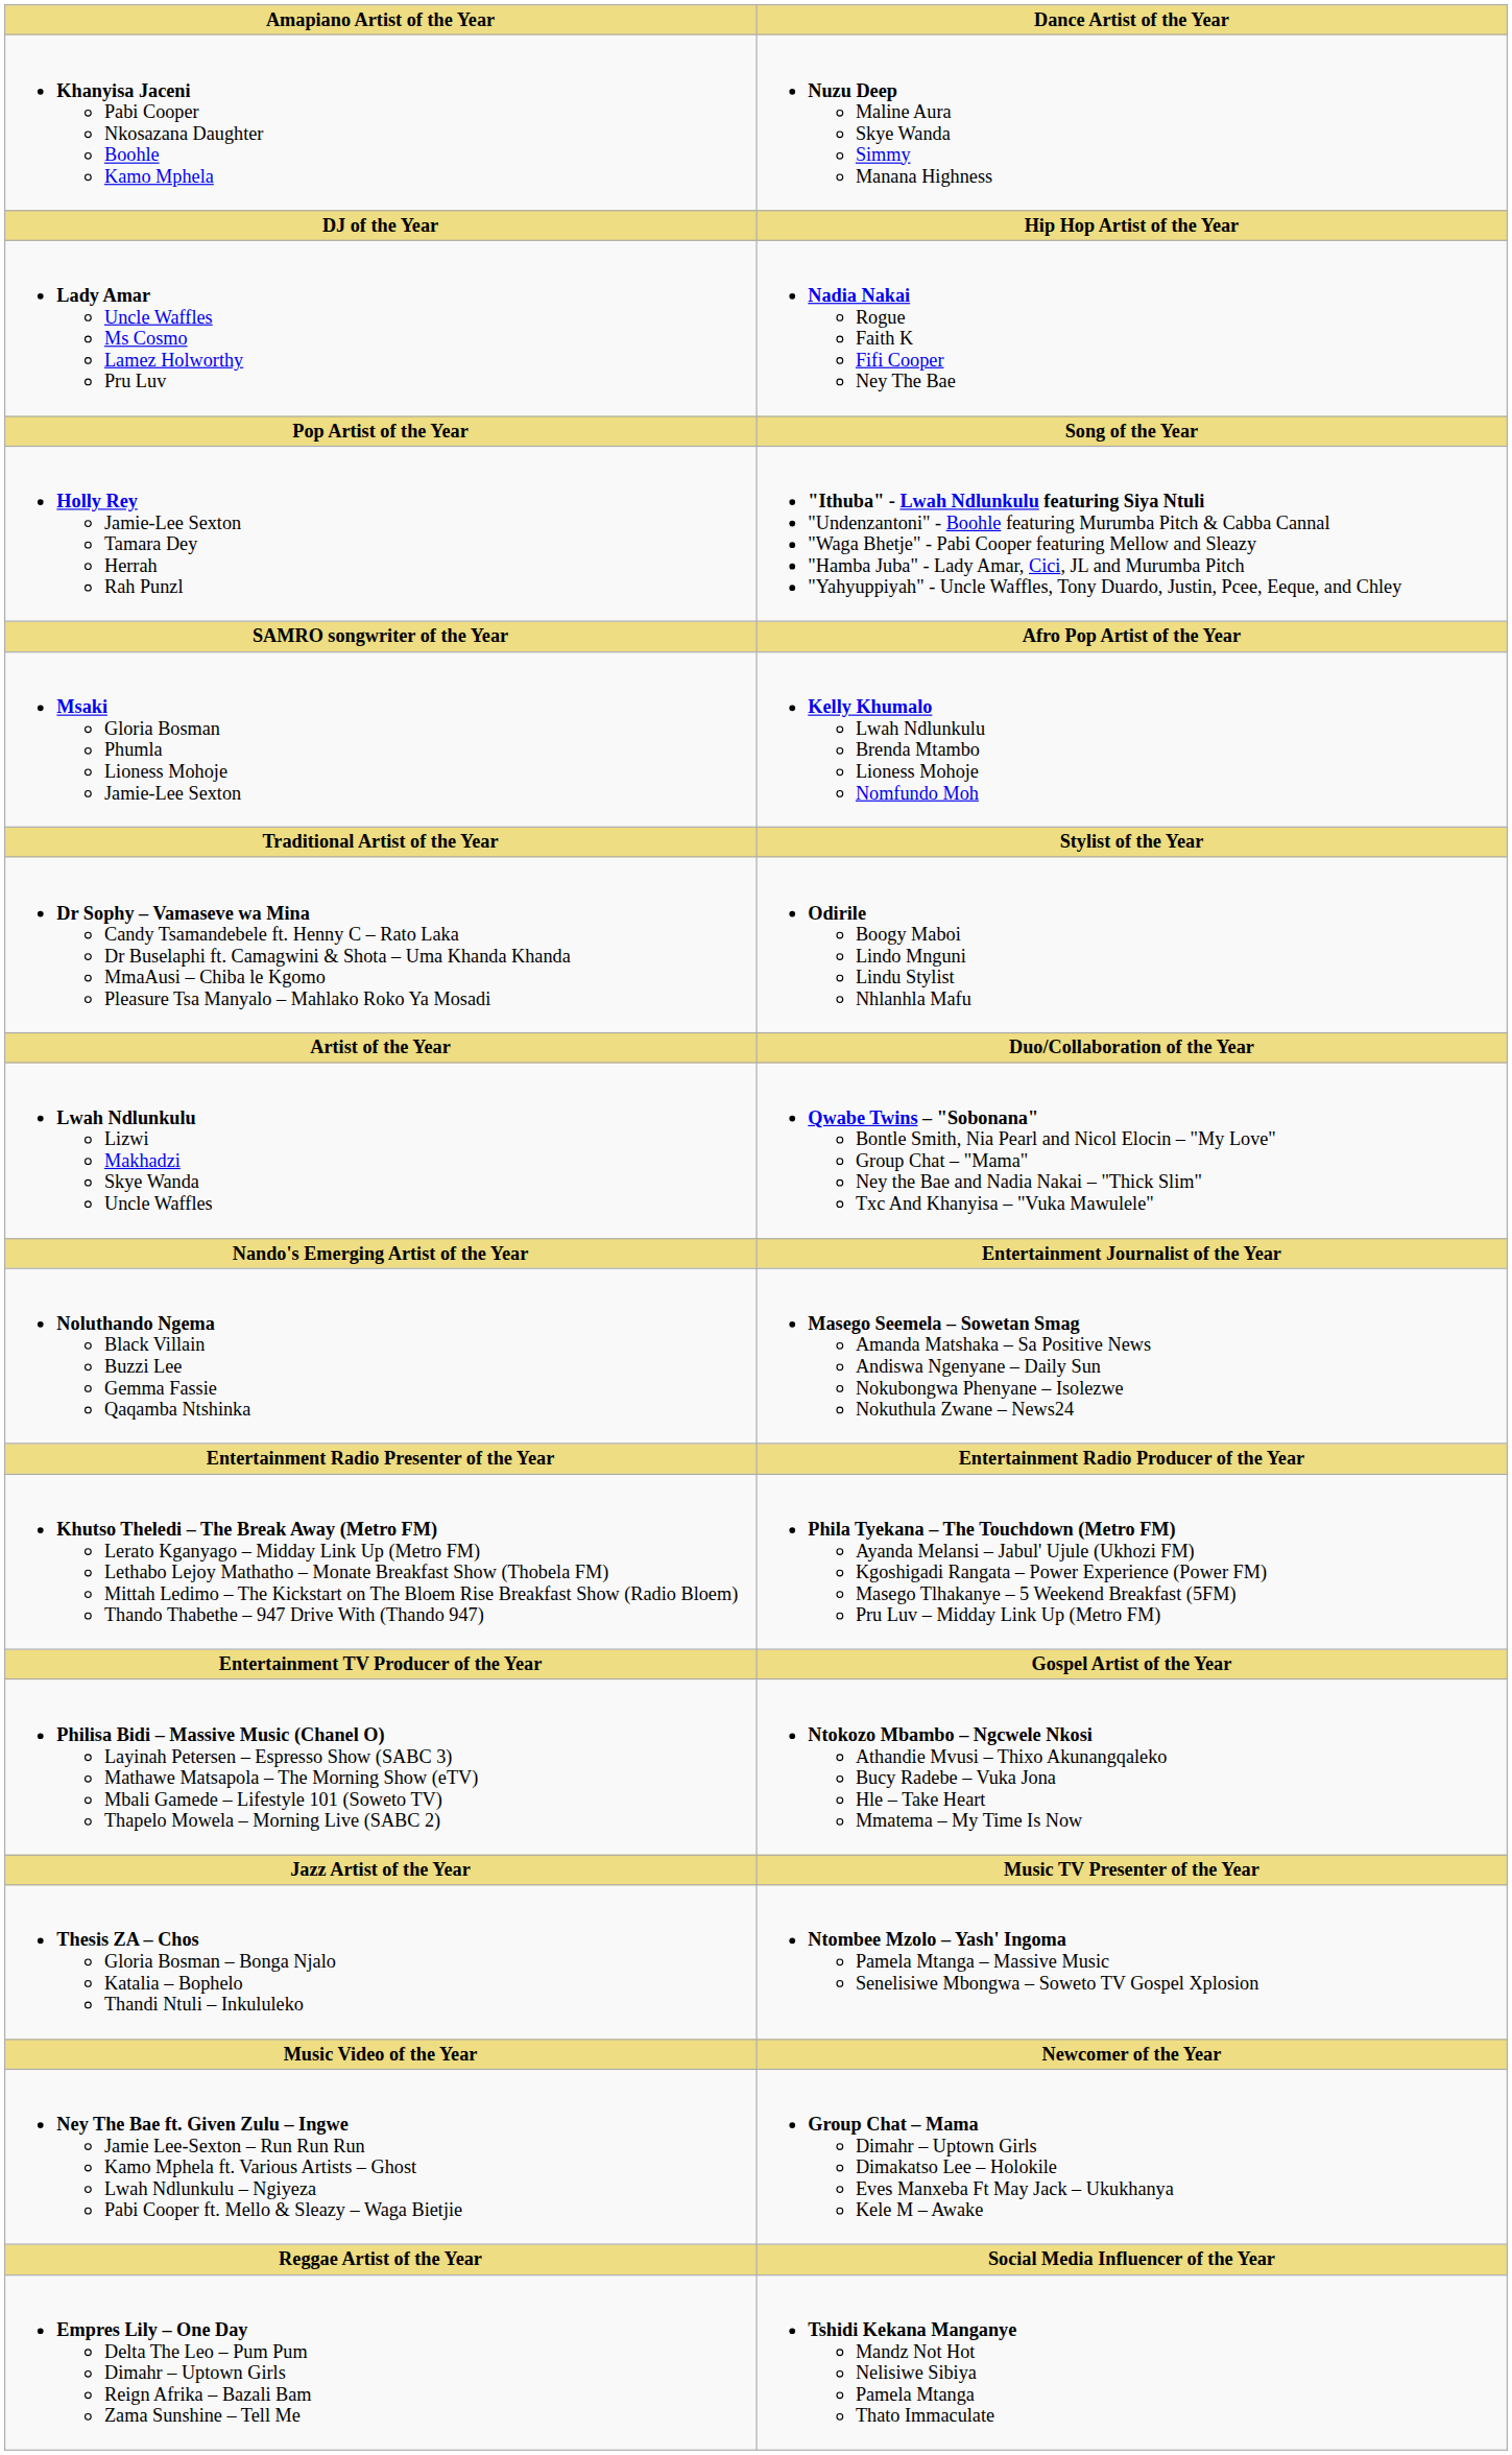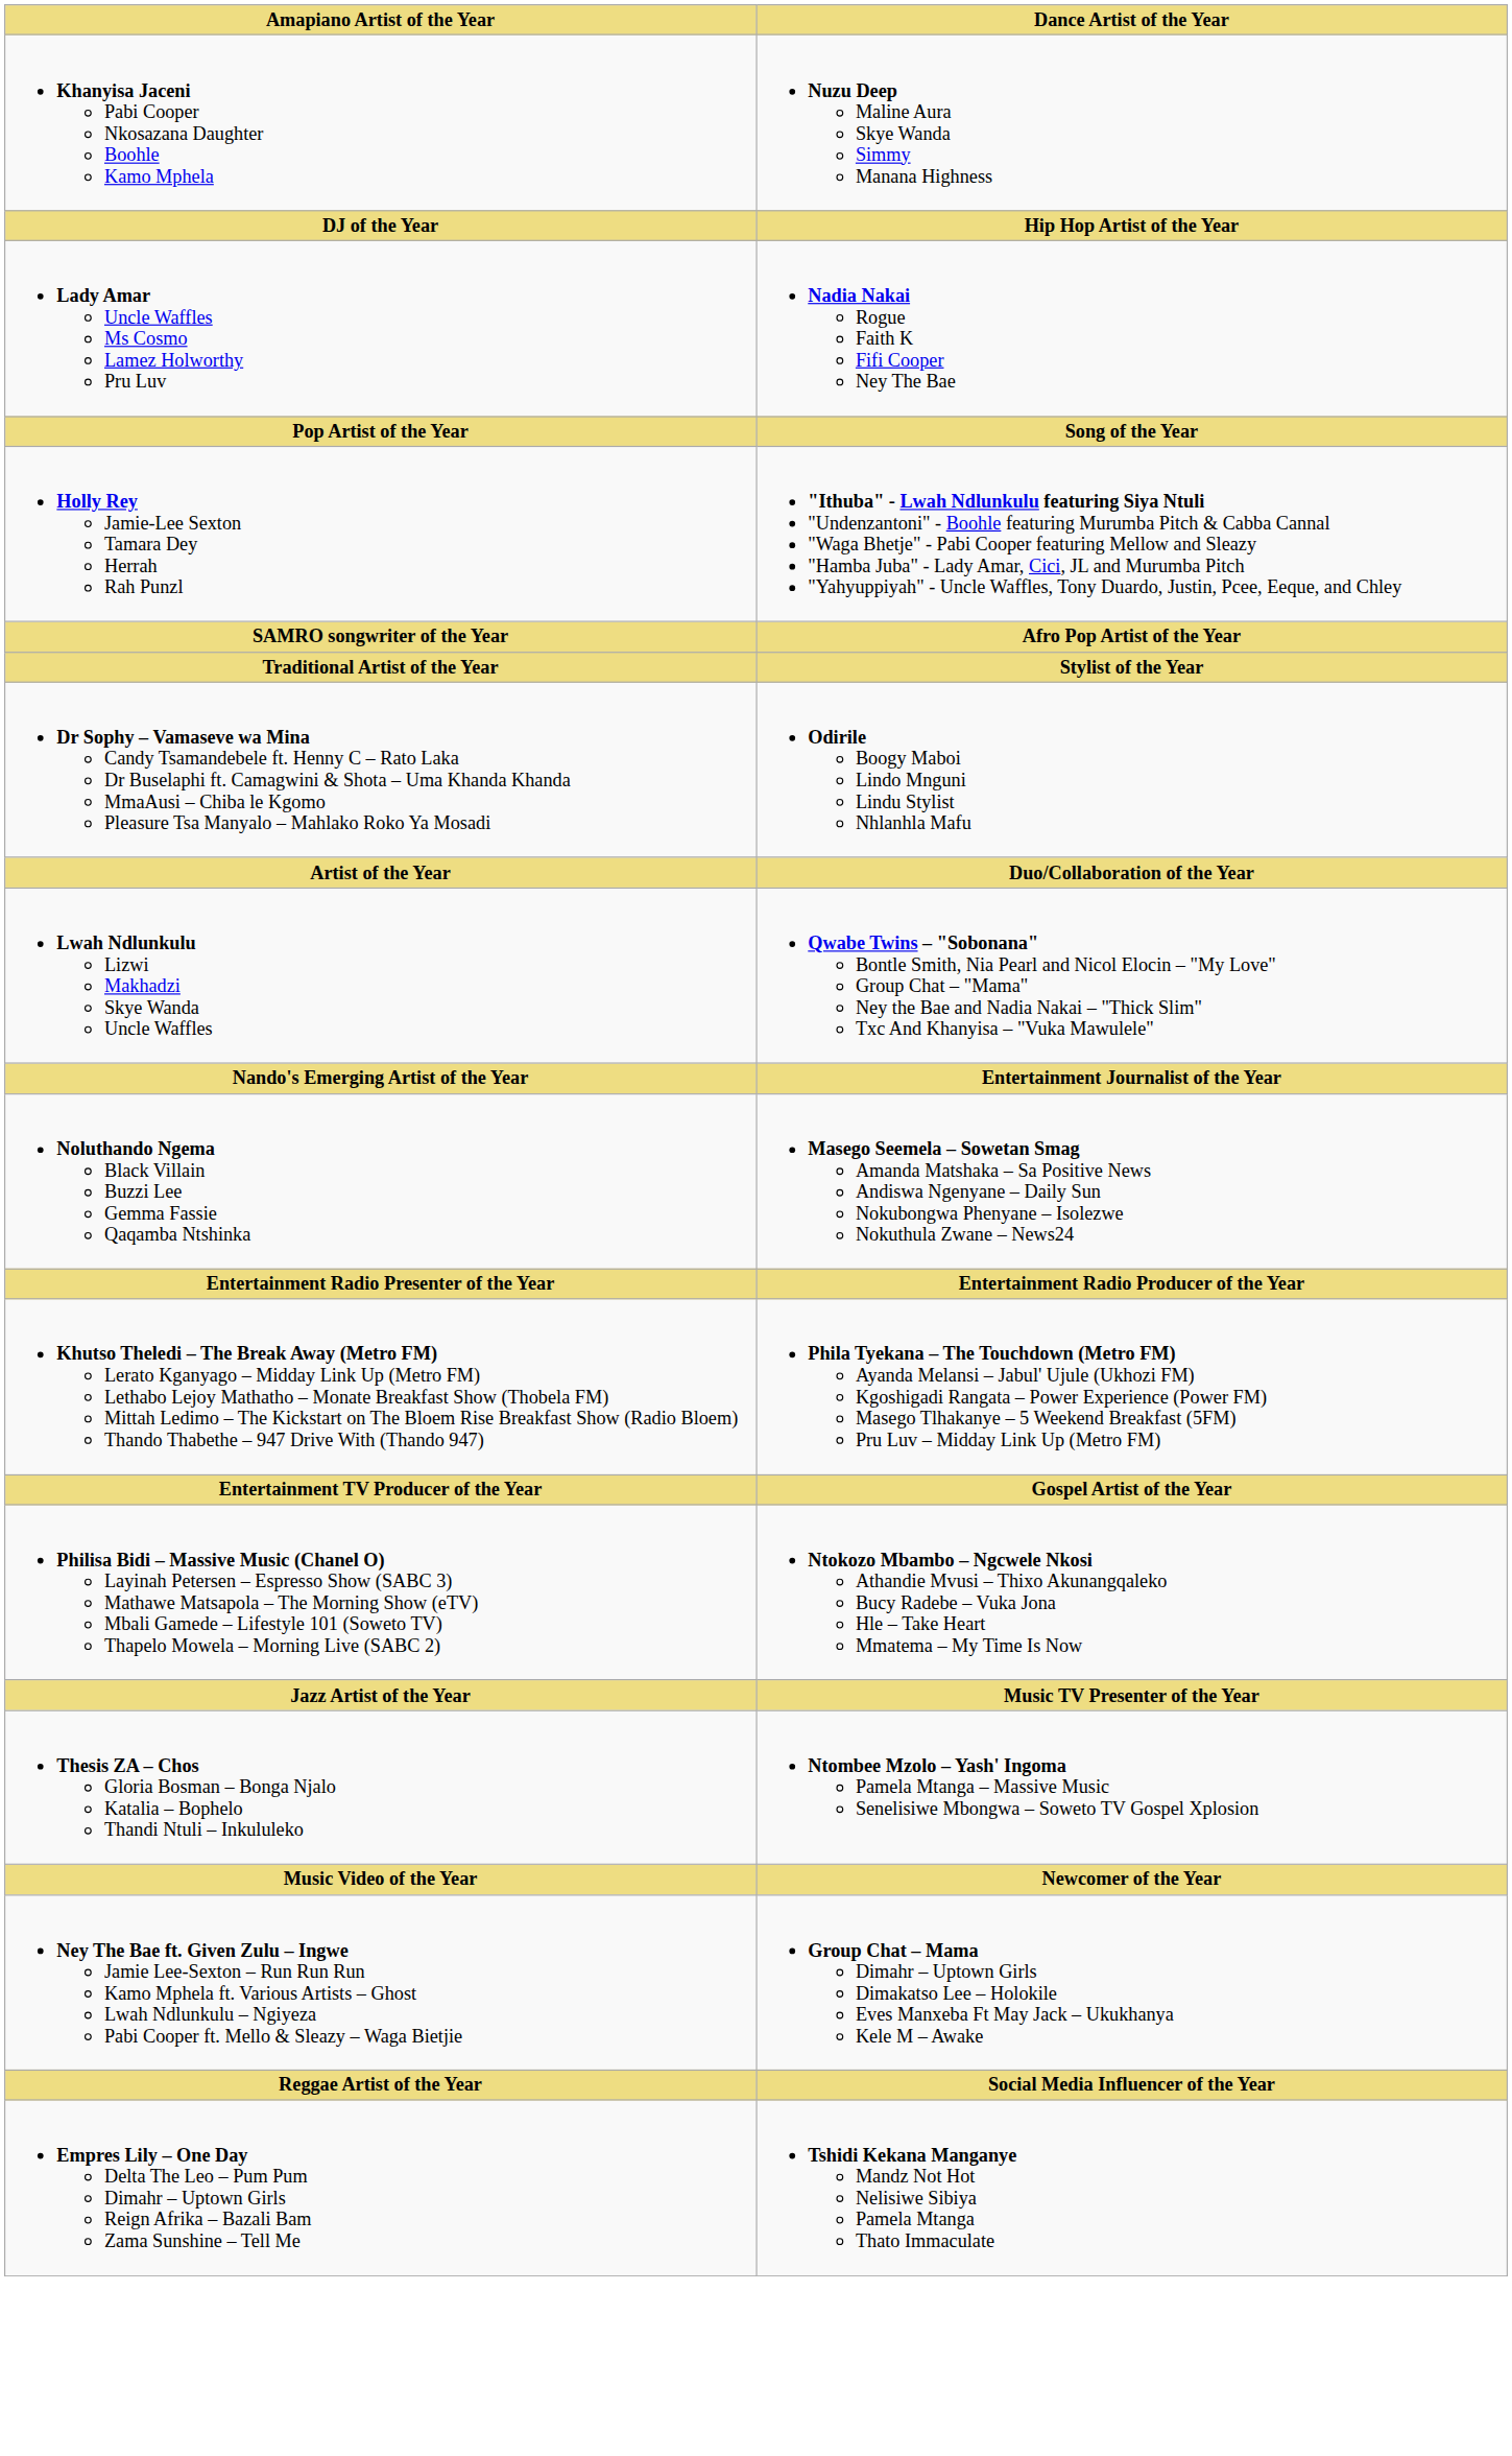- row: Msaki Gloria Bosman Phumla Lioness Mohoje Jamie-Lee Sexton | Kelly Khumalo Lwah Ndlunkulu Brenda Mtambo Lioness Mohoje Nomfundo Moh
